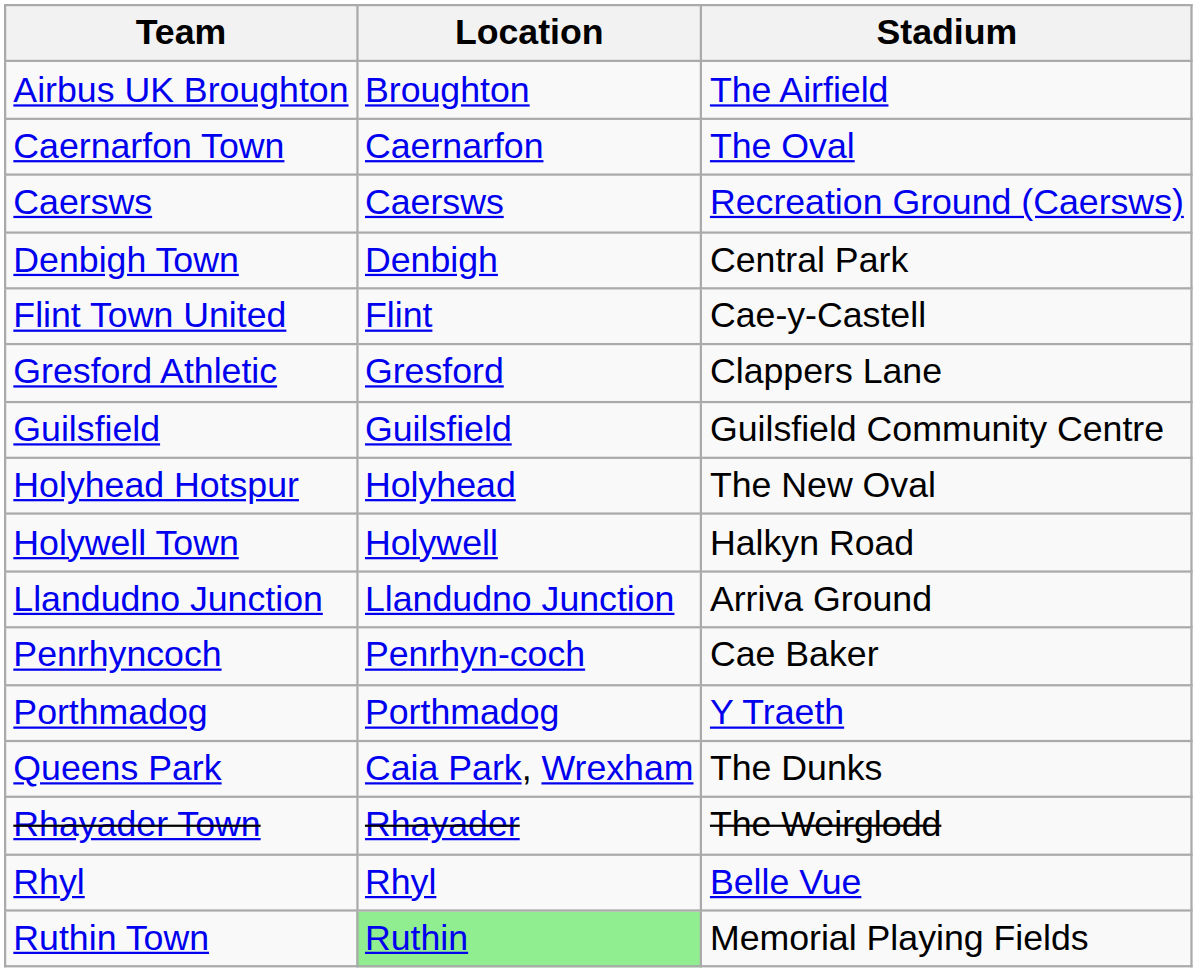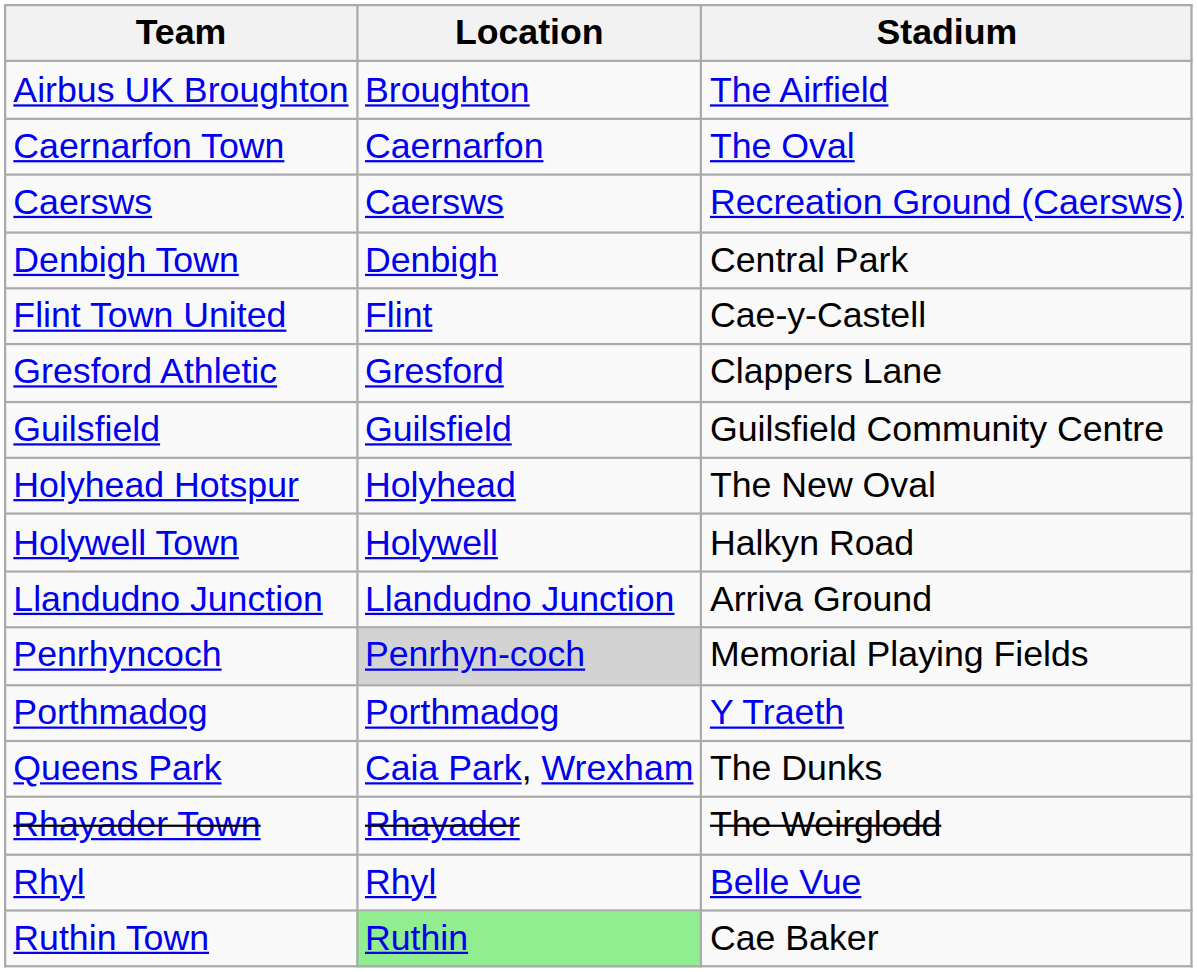Penrhyncoch | Location: no background -> lightgrey background
Penrhyncoch | Stadium: Cae Baker -> Memorial Playing Fields
Ruthin Town | Stadium: Memorial Playing Fields -> Cae Baker
